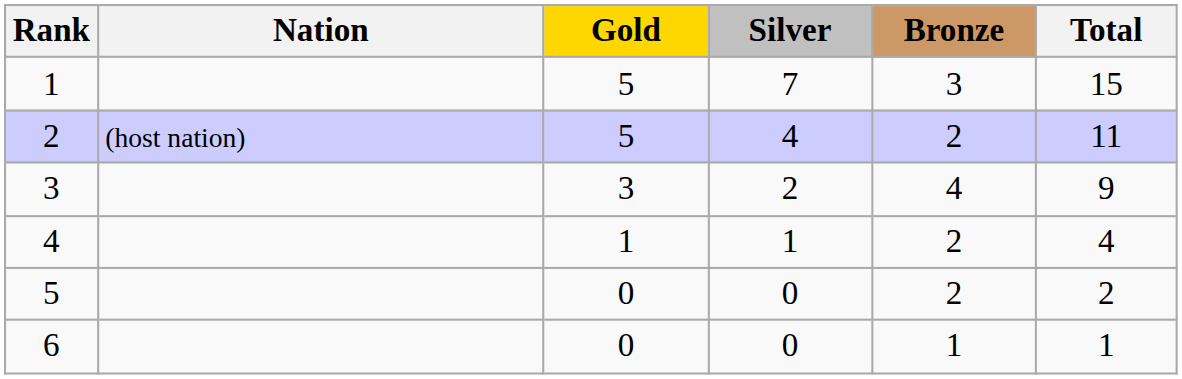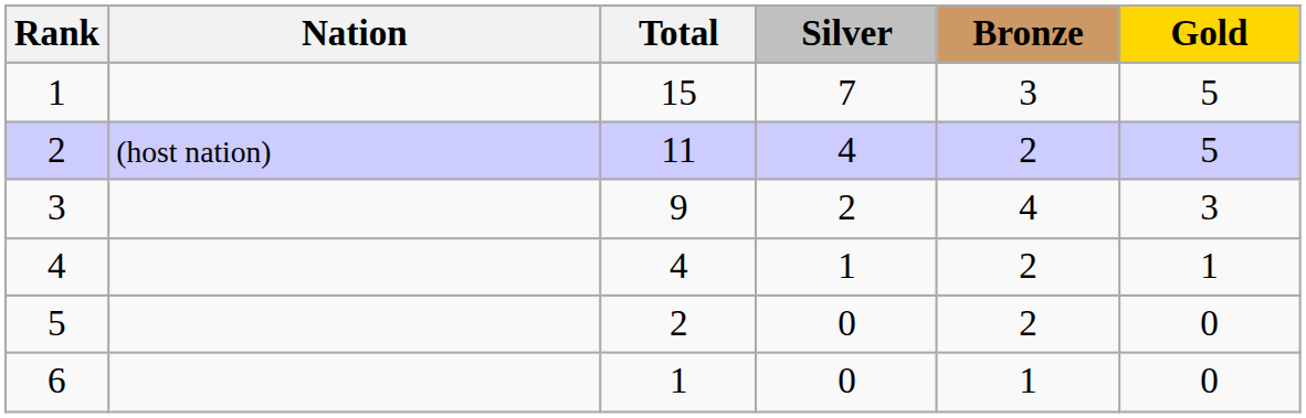columns swapped: Gold <-> Total
